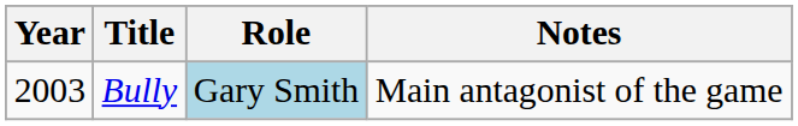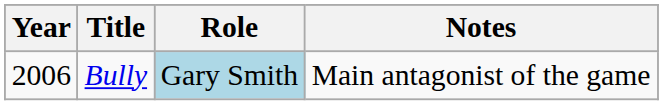Bully | Year: 2003 -> 2006
